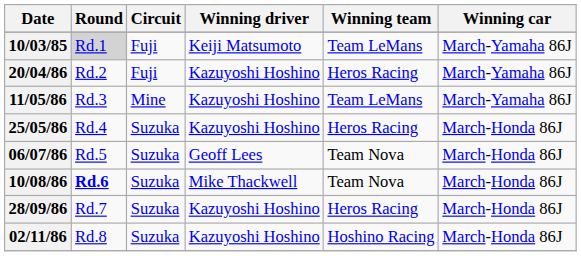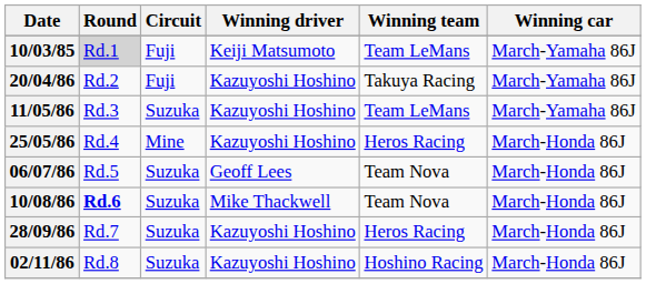20/04/86 | Winning team: Heros Racing -> Takuya Racing
11/05/86 | Circuit: Mine -> Suzuka
25/05/86 | Circuit: Suzuka -> Mine
